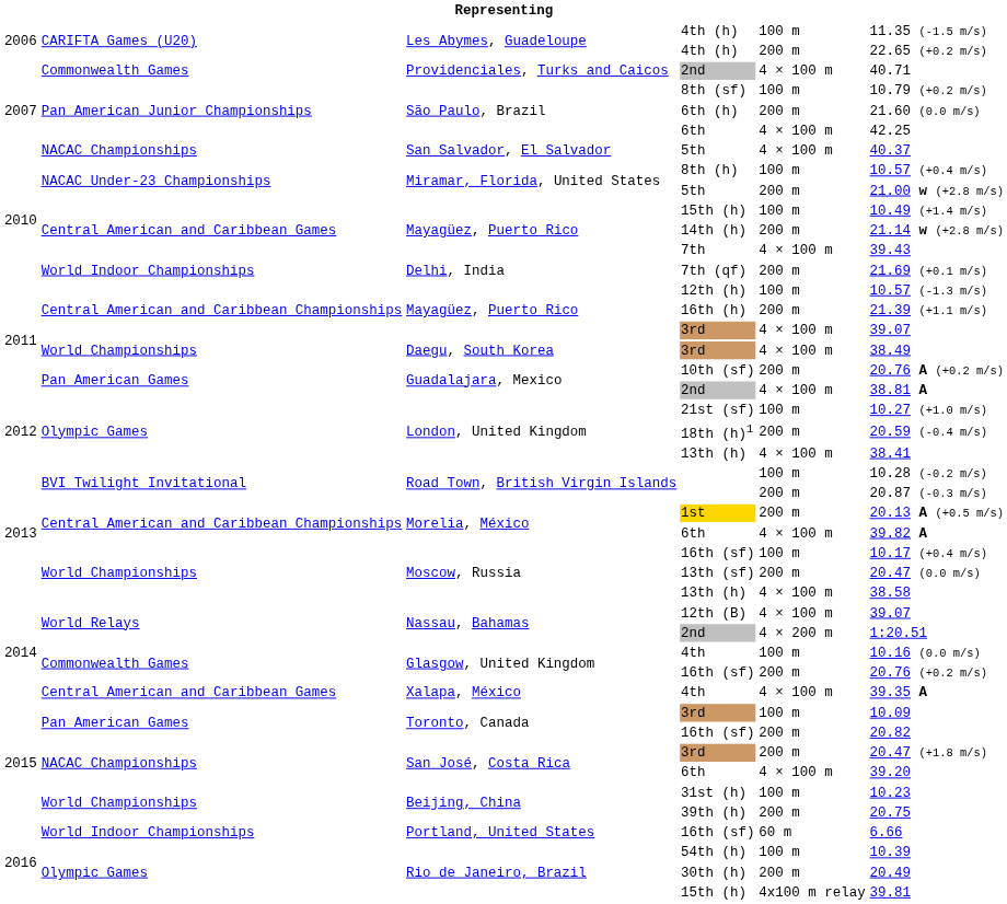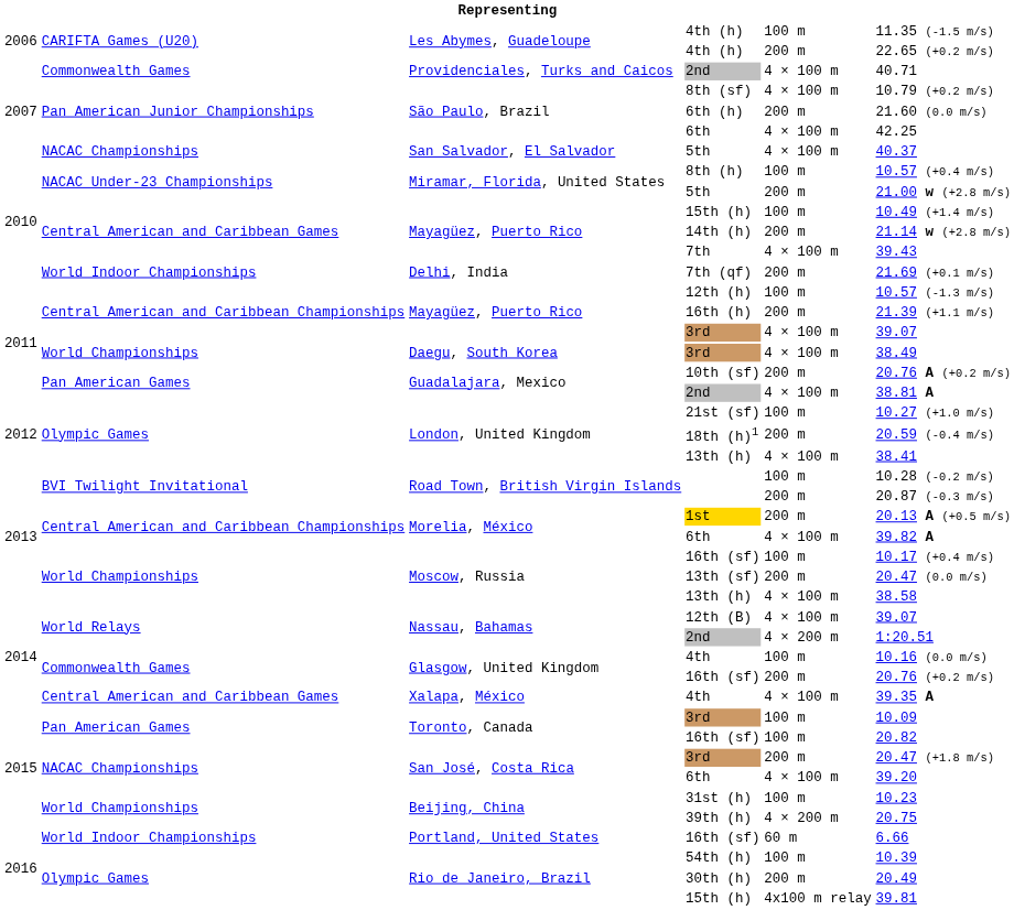8th (sf) | column 5: 100 m -> 4 × 100 m
Toronto, Canada / 16th (sf) | column 5: 200 m -> 100 m
39th (h) | column 5: 200 m -> 4 × 200 m
